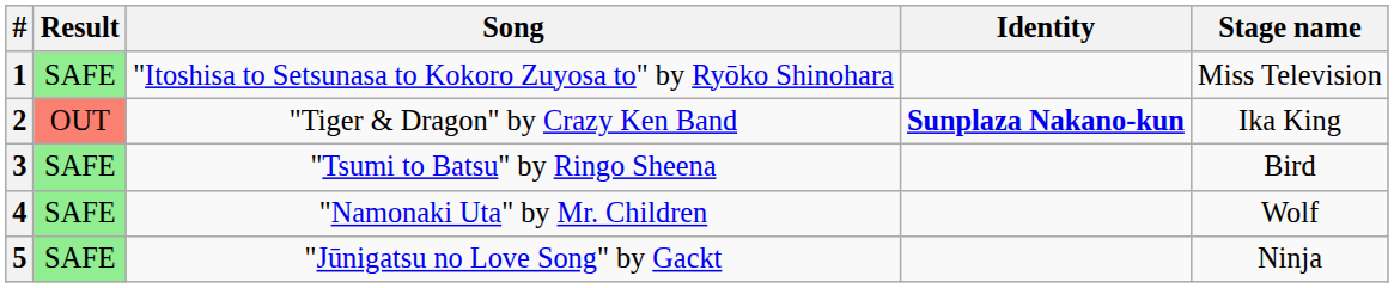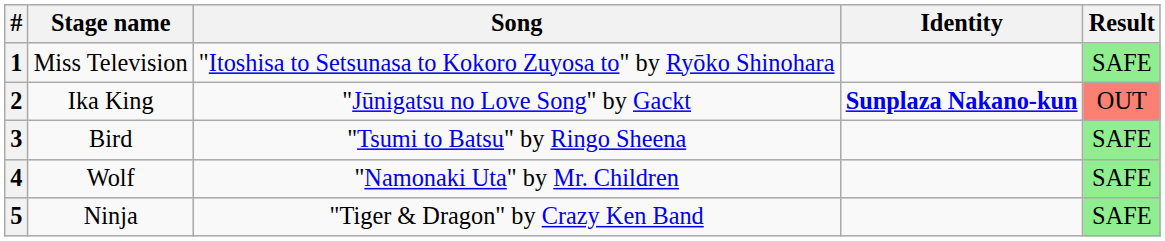columns swapped: Stage name <-> Result
2 | Song: "Tiger & Dragon" by Crazy Ken Band -> "Jūnigatsu no Love Song" by Gackt
5 | Song: "Jūnigatsu no Love Song" by Gackt -> "Tiger & Dragon" by Crazy Ken Band
